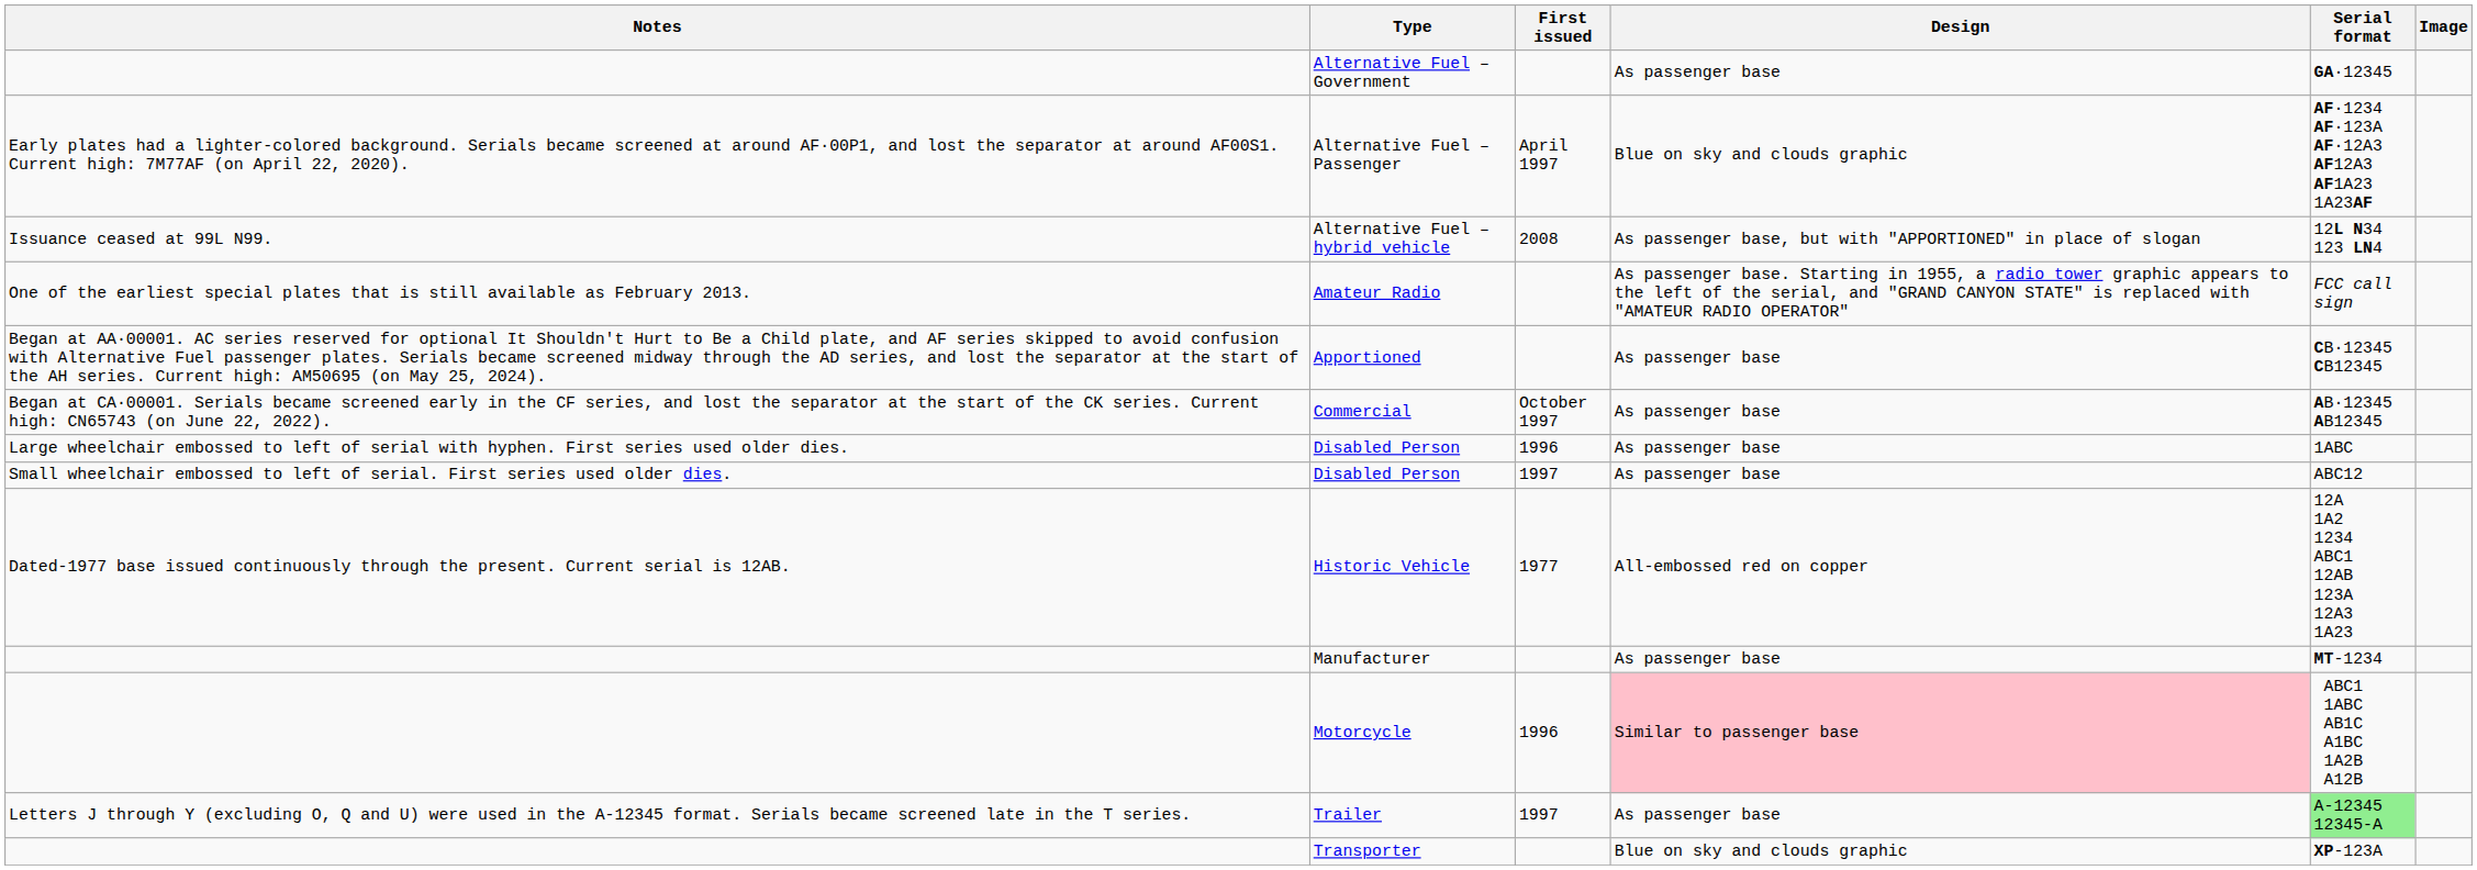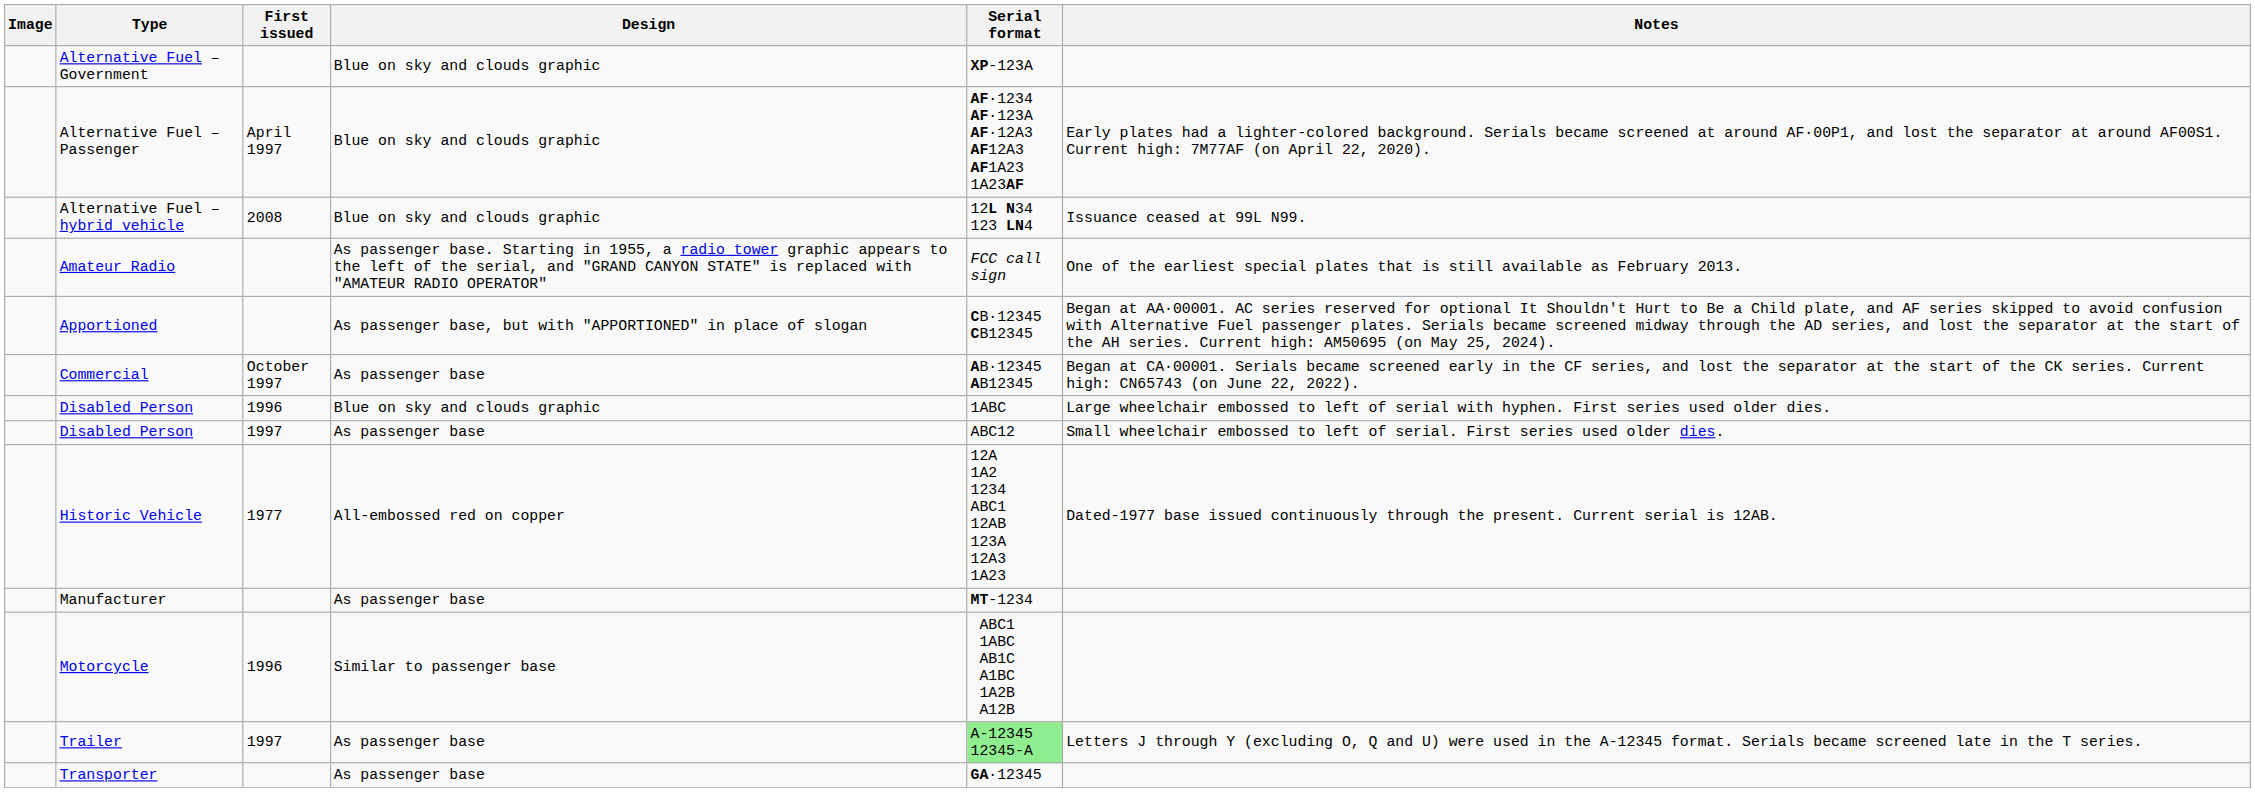columns swapped: Image <-> Notes
Alternative Fuel – Government | Design: As passenger base -> Blue on sky and clouds graphic
Alternative Fuel – Government | Serial format: GA·12345 -> XP-123A
Alternative Fuel – hybrid vehicle | Design: As passenger base, but with "APPORTIONED" in place of slogan -> Blue on sky and clouds graphic
Apportioned | Design: As passenger base -> As passenger base, but with "APPORTIONED" in place of slogan
Disabled Person / 1996 | Design: As passenger base -> Blue on sky and clouds graphic
Motorcycle | Design: pink background -> no background
Transporter | Design: Blue on sky and clouds graphic -> As passenger base
Transporter | Serial format: XP-123A -> GA·12345
